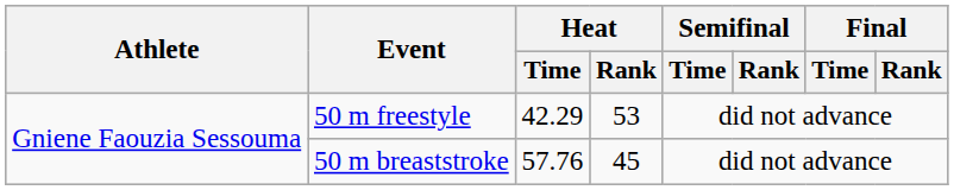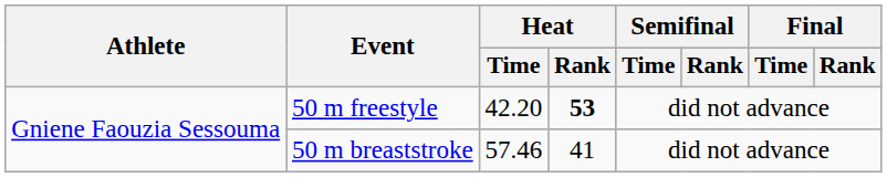50 m freestyle | Heat / Time: 42.29 -> 42.20
50 m freestyle | Heat / Rank: normal -> bold
50 m breaststroke | Heat / Time: 57.76 -> 57.46
50 m breaststroke | Heat / Rank: 45 -> 41
